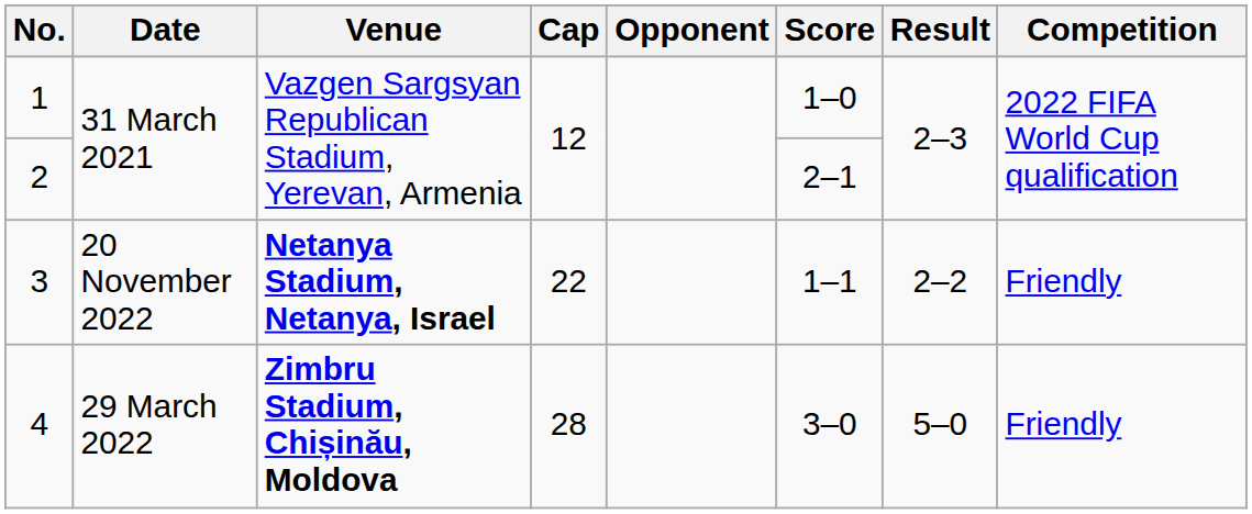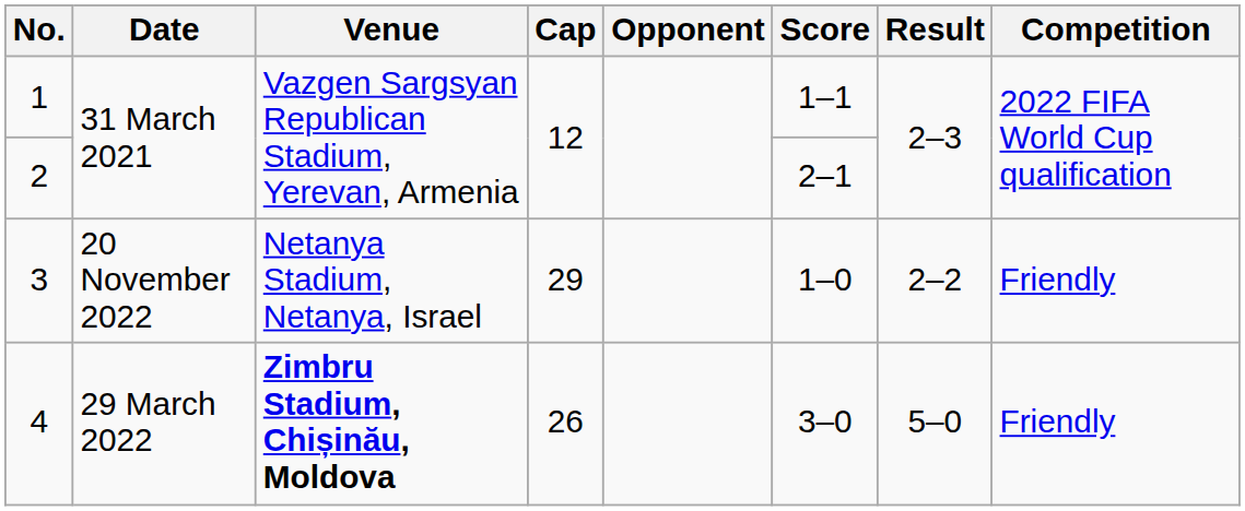1 | Score: 1–0 -> 1–1
3 | Venue: bold -> normal
3 | Cap: 22 -> 29
3 | Score: 1–1 -> 1–0
4 | Cap: 28 -> 26
